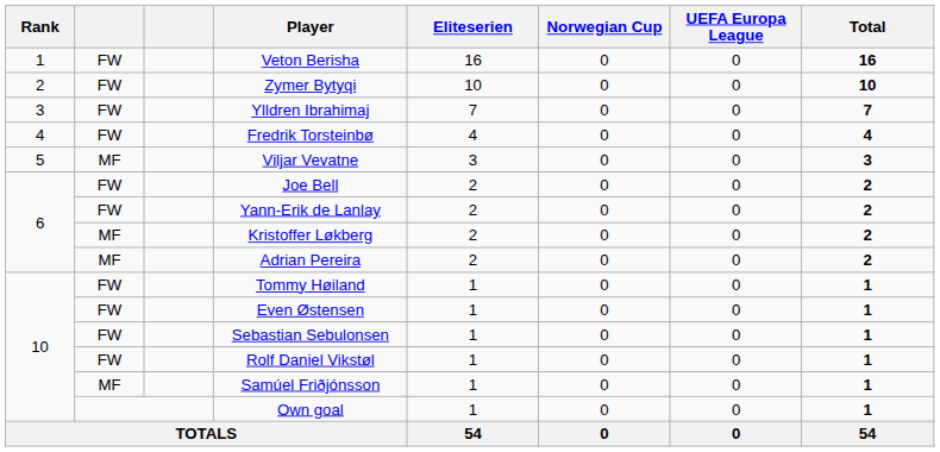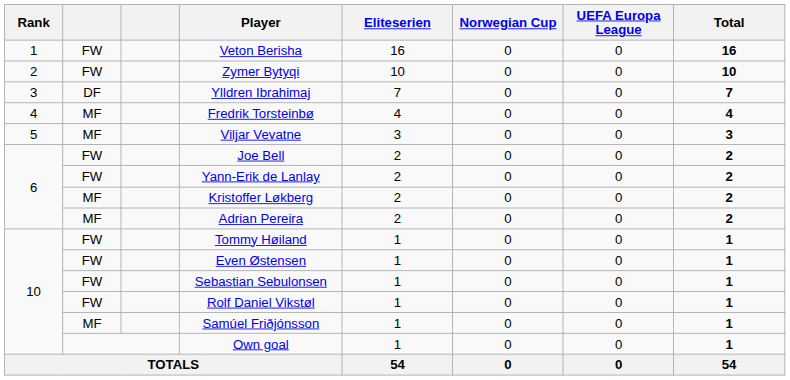Ylldren Ibrahimaj | column 2: FW -> DF
Fredrik Torsteinbø | column 2: FW -> MF
